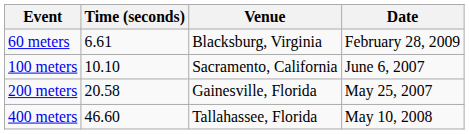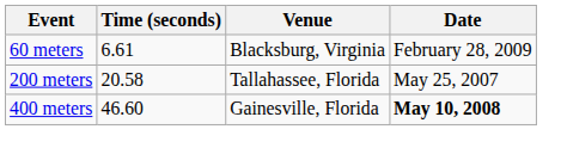- row: 100 meters | 10.10 | Sacramento, California | June 6, 2007
200 meters | Venue: Gainesville, Florida -> Tallahassee, Florida
400 meters | Venue: Tallahassee, Florida -> Gainesville, Florida
400 meters | Date: normal -> bold
